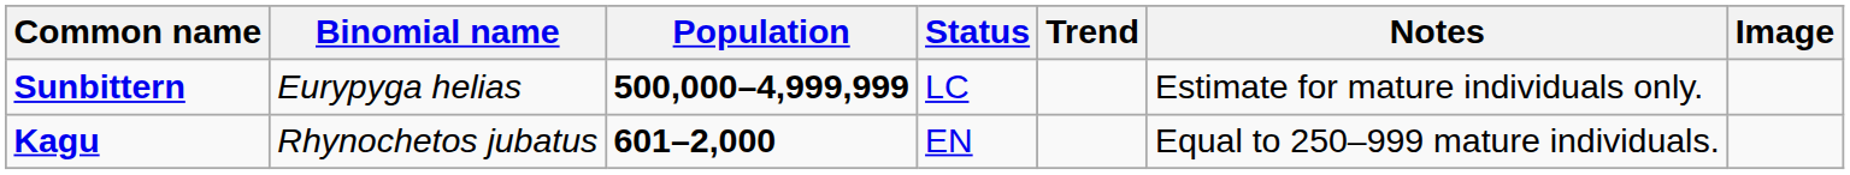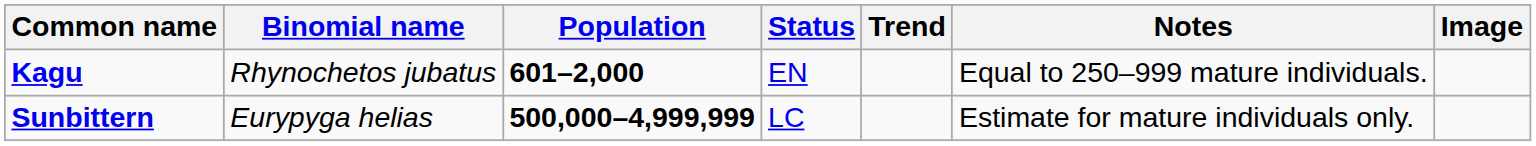rows swapped: Kagu <-> Sunbittern
